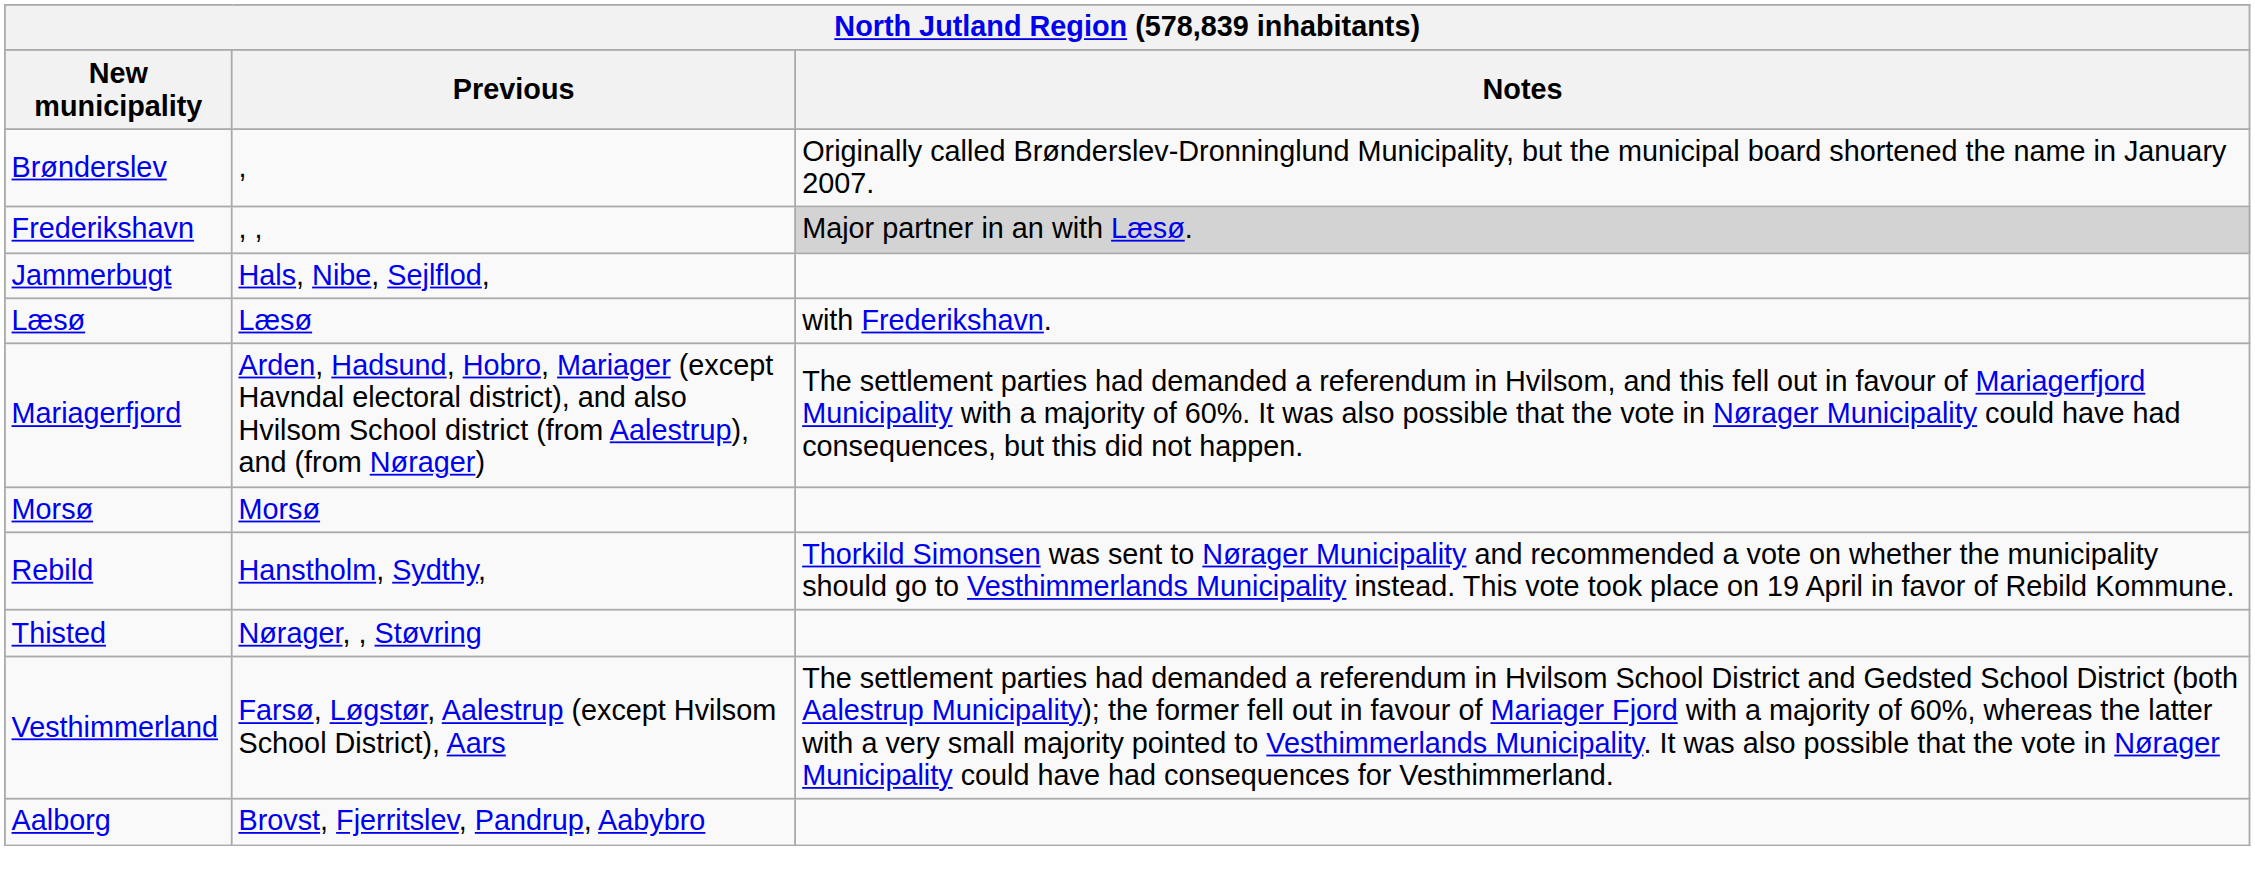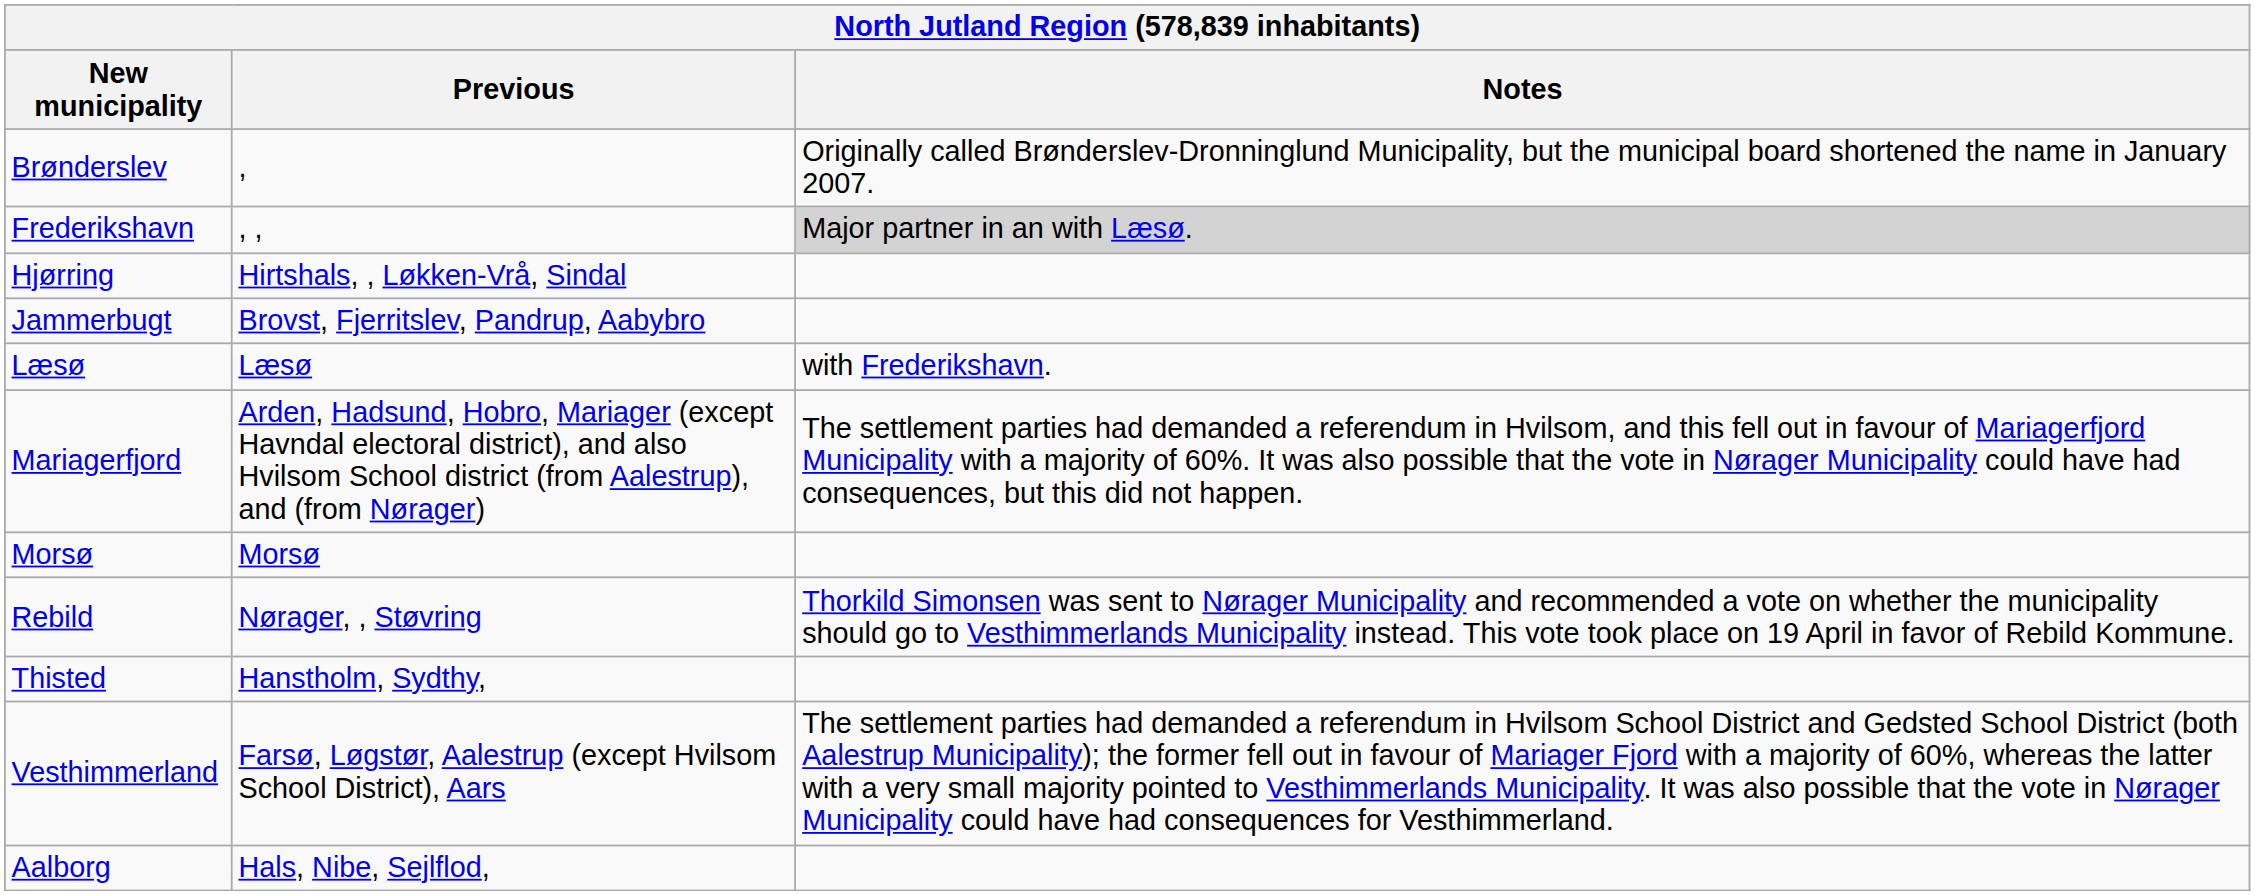+ row: Hjørring | Hirtshals, , Løkken-Vrå, Sindal
Jammerbugt | Previous: Hals, Nibe, Sejlflod, -> Brovst, Fjerritslev, Pandrup, Aabybro
Rebild | Previous: Hanstholm, Sydthy, -> Nørager, , Støvring
Thisted | Previous: Nørager, , Støvring -> Hanstholm, Sydthy,
Aalborg | Previous: Brovst, Fjerritslev, Pandrup, Aabybro -> Hals, Nibe, Sejlflod,
